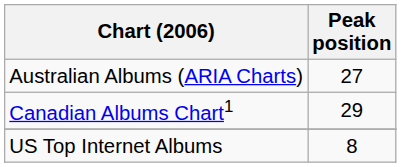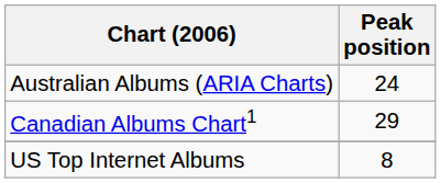Australian Albums (ARIA Charts) | Peak position: 27 -> 24
